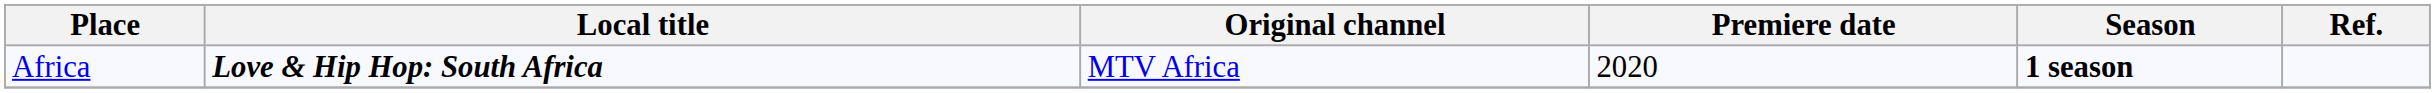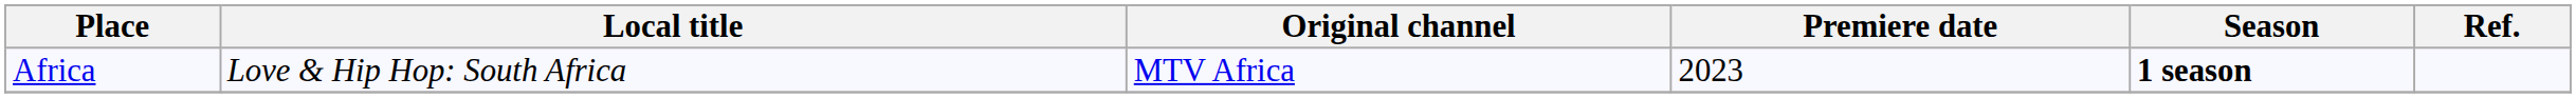Africa | Local title: bold -> normal
Africa | Premiere date: 2020 -> 2023
